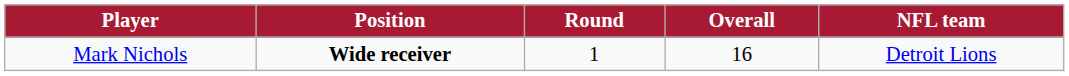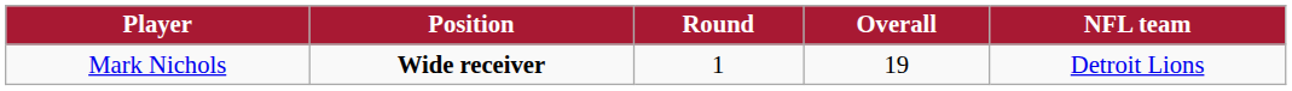Mark Nichols | Overall: 16 -> 19
